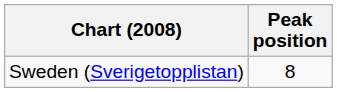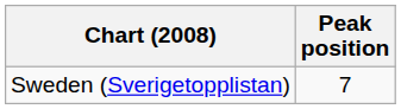Sweden (Sverigetopplistan) | Peak position: 8 -> 7
